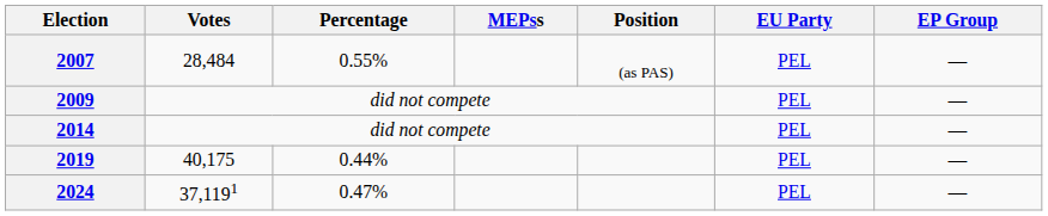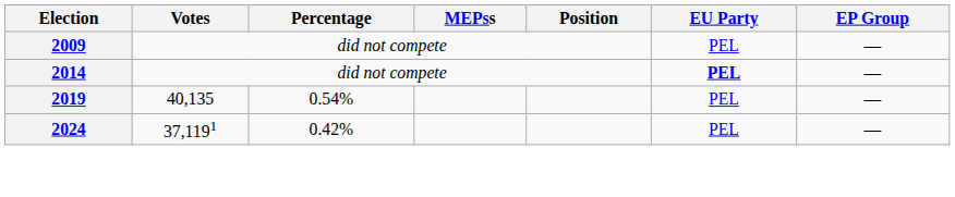- row: 2007 | 28,484 | 0.55% | (as PAS) | PEL | —
2014 | EU Party: normal -> bold
2019 | Votes: 40,175 -> 40,135
2019 | Percentage: 0.44% -> 0.54%
2024 | Percentage: 0.47% -> 0.42%
